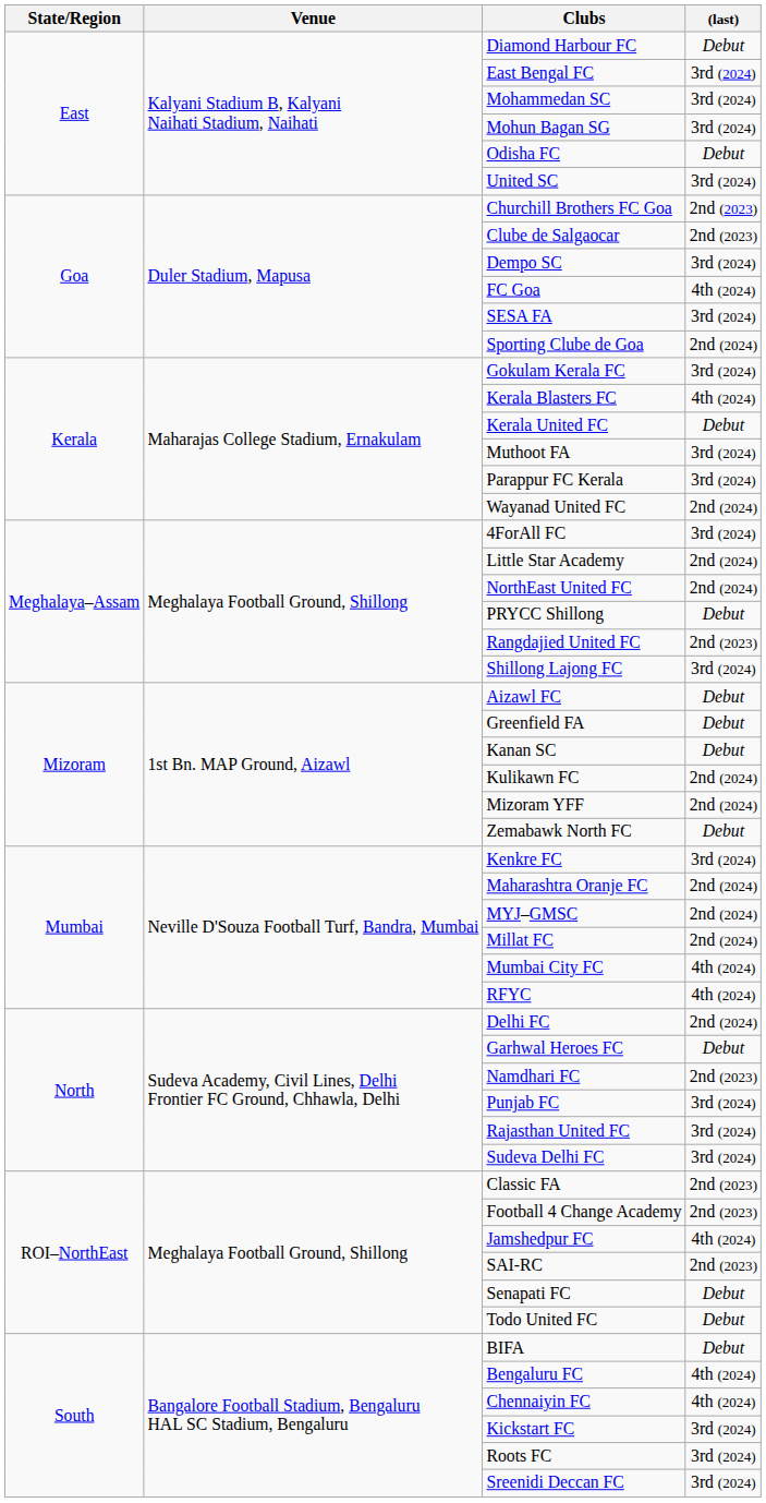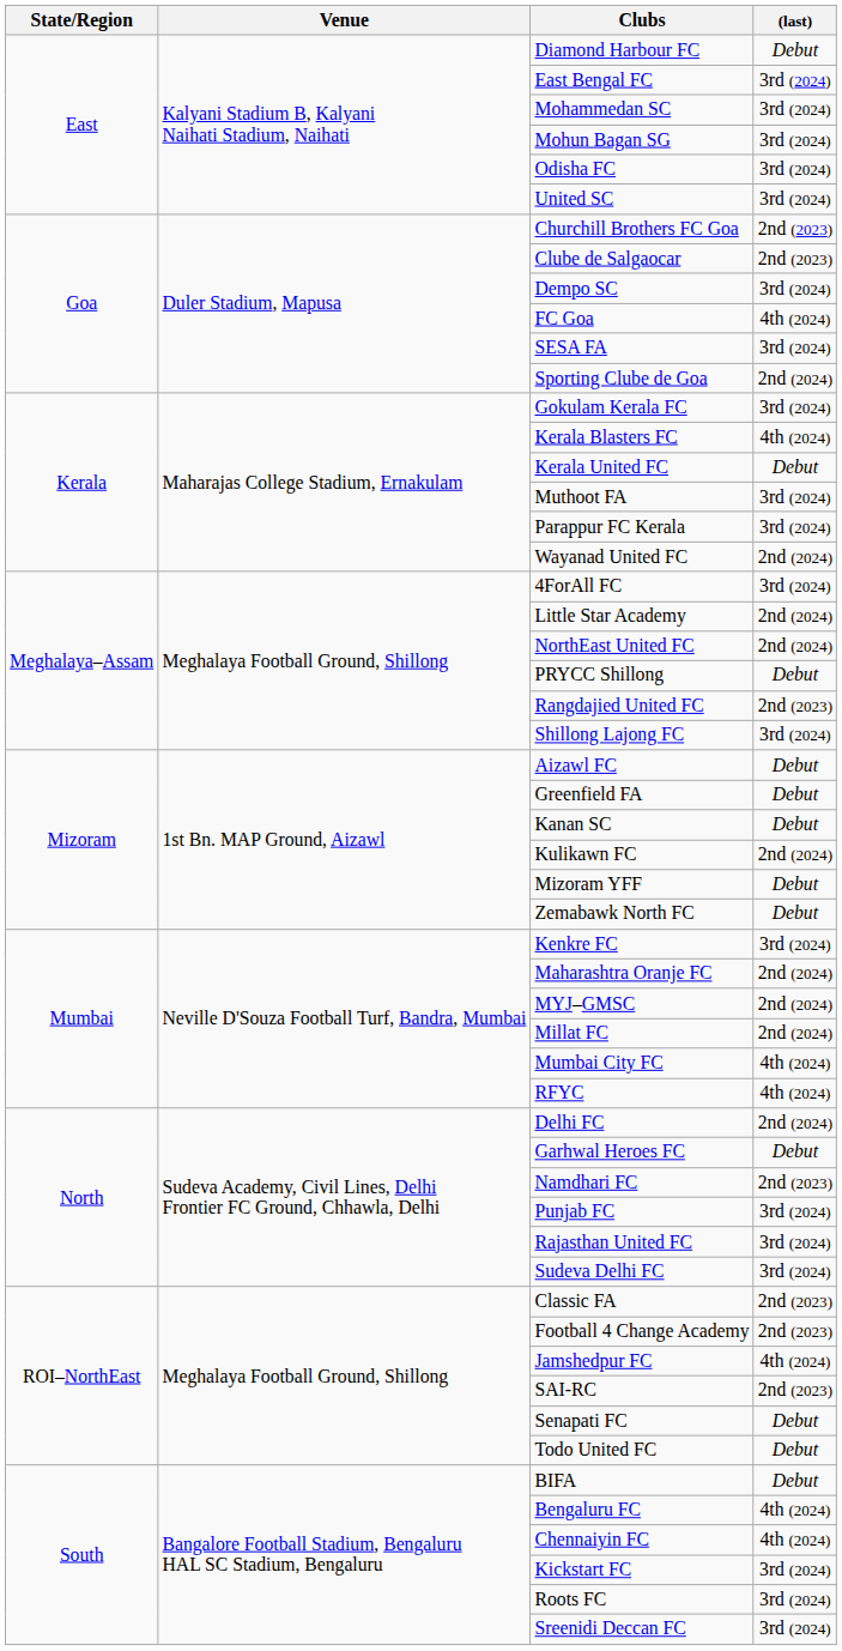Odisha FC | (last): Debut -> 3rd (2024)
Mizoram YFF | (last): 2nd (2024) -> Debut
